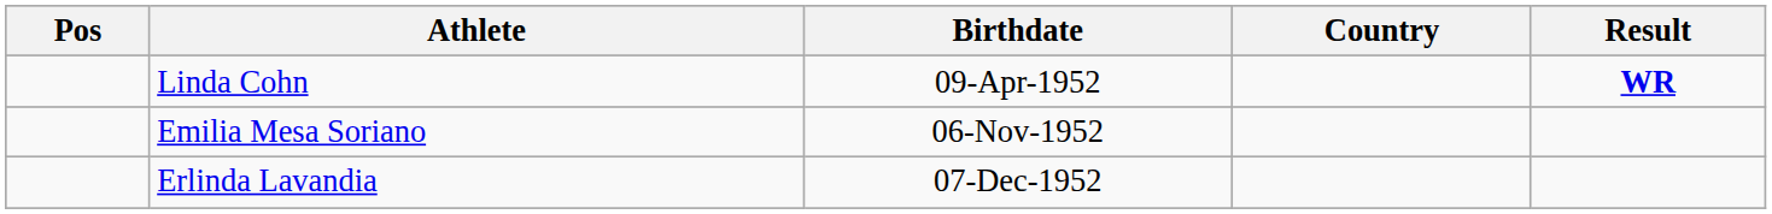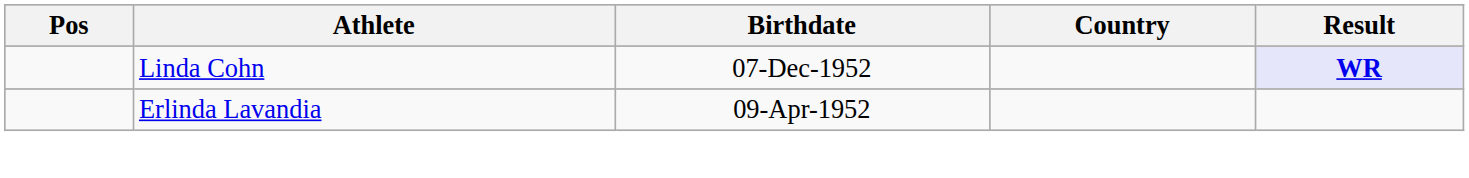Linda Cohn | Birthdate: 09-Apr-1952 -> 07-Dec-1952
Linda Cohn | Result: no background -> lavender background
- row: Emilia Mesa Soriano | 06-Nov-1952
Erlinda Lavandia | Birthdate: 07-Dec-1952 -> 09-Apr-1952
